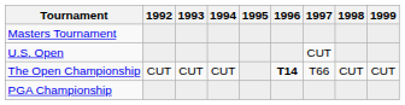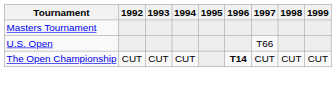U.S. Open | 1997: CUT -> T66
The Open Championship | 1997: T66 -> CUT
- row: PGA Championship
